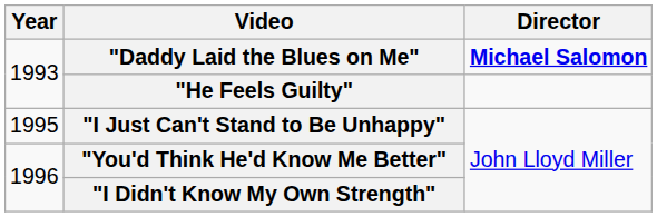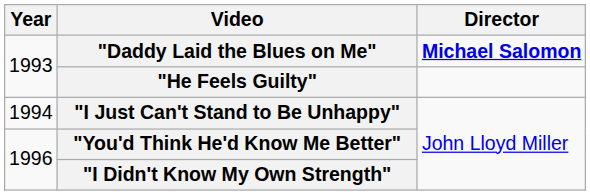"I Just Can't Stand to Be Unhappy" | Year: 1995 -> 1994
